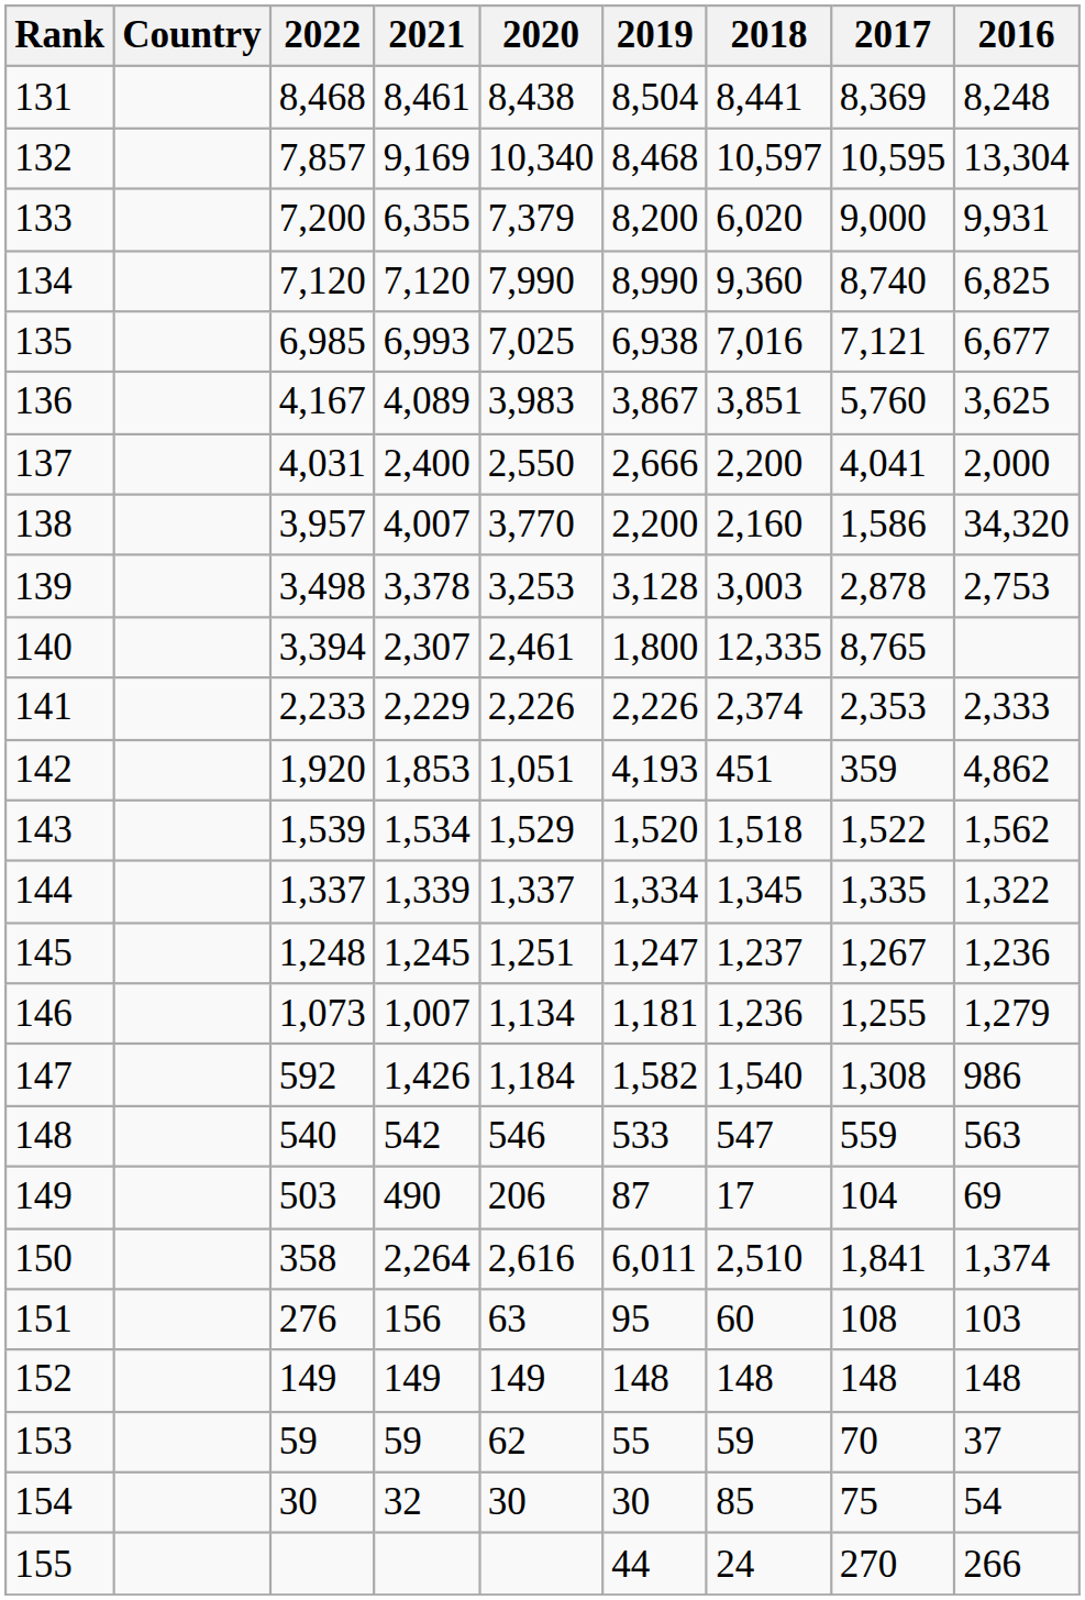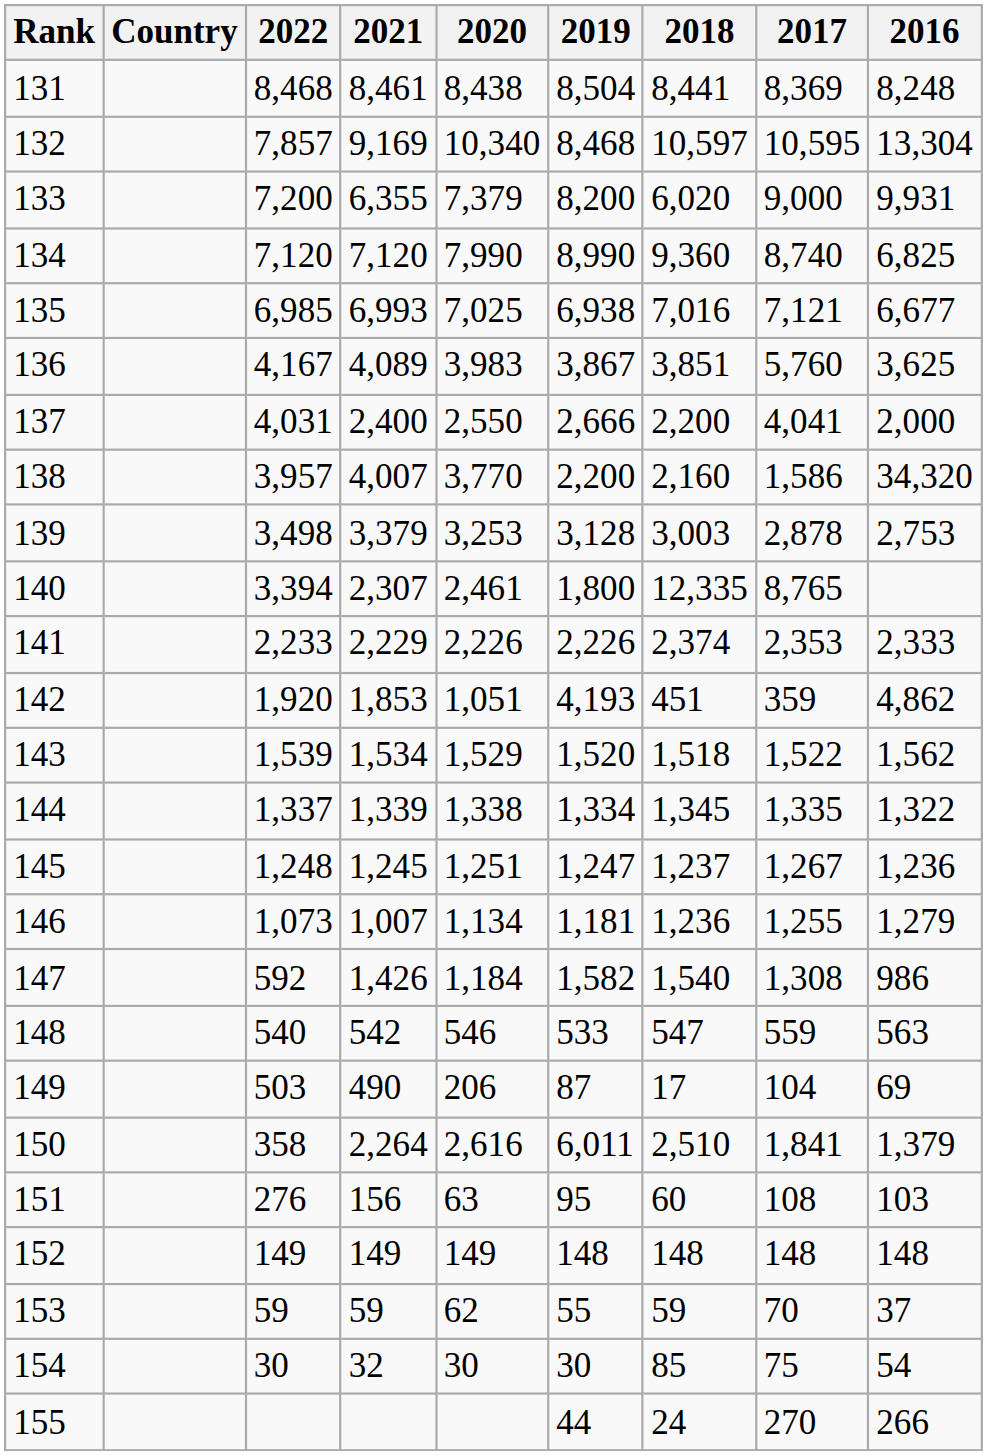139 | 2021: 3,378 -> 3,379
144 | 2020: 1,337 -> 1,338
150 | 2016: 1,374 -> 1,379
